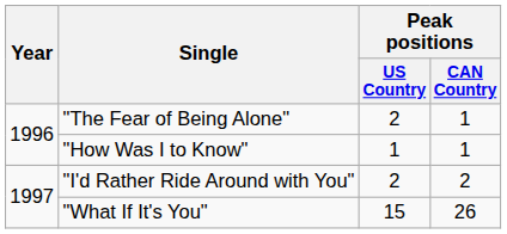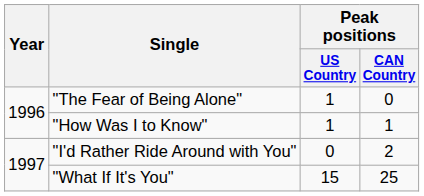"The Fear of Being Alone" | Peak positions / US Country: 2 -> 1
"The Fear of Being Alone" | Peak positions / CAN Country: 1 -> 0
"I'd Rather Ride Around with You" | Peak positions / US Country: 2 -> 0
"What If It's You" | Peak positions / CAN Country: 26 -> 25
